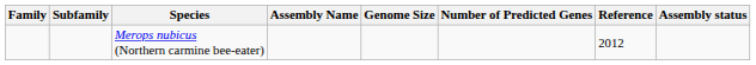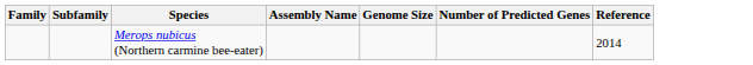- column: Assembly status
Merops nubicus (Northern carmine bee-eater) | Reference: 2012 -> 2014
